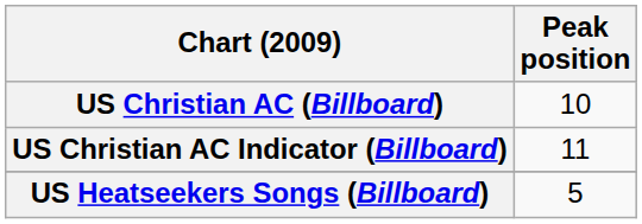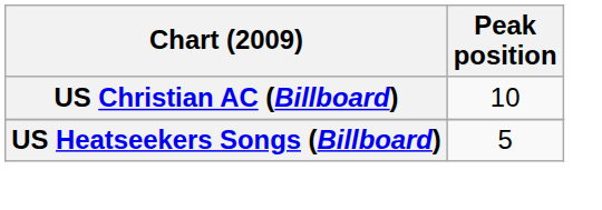- row: US Christian AC Indicator (Billboard) | 11
